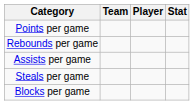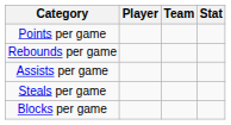columns swapped: Player <-> Team
